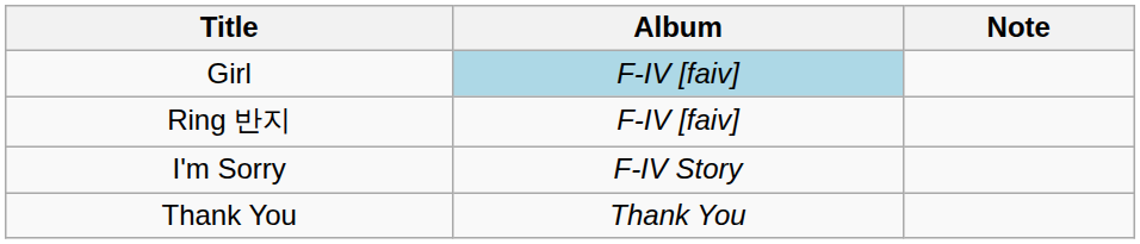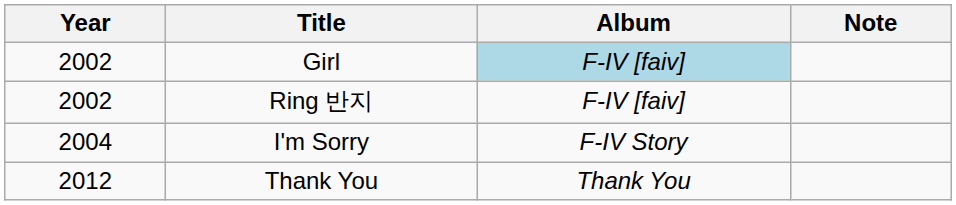+ column: Year | 2002 | 2002 | 2004 | 2012
